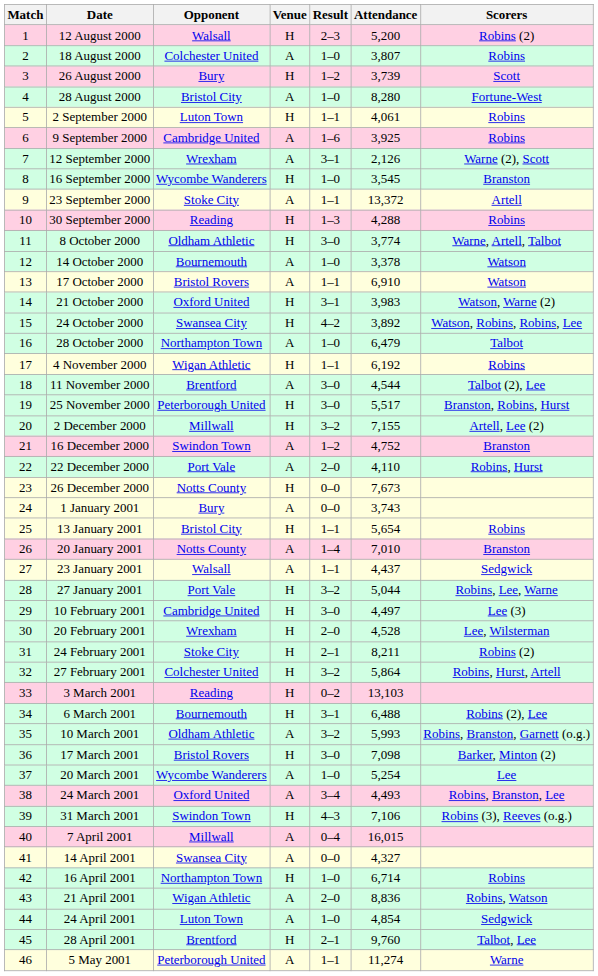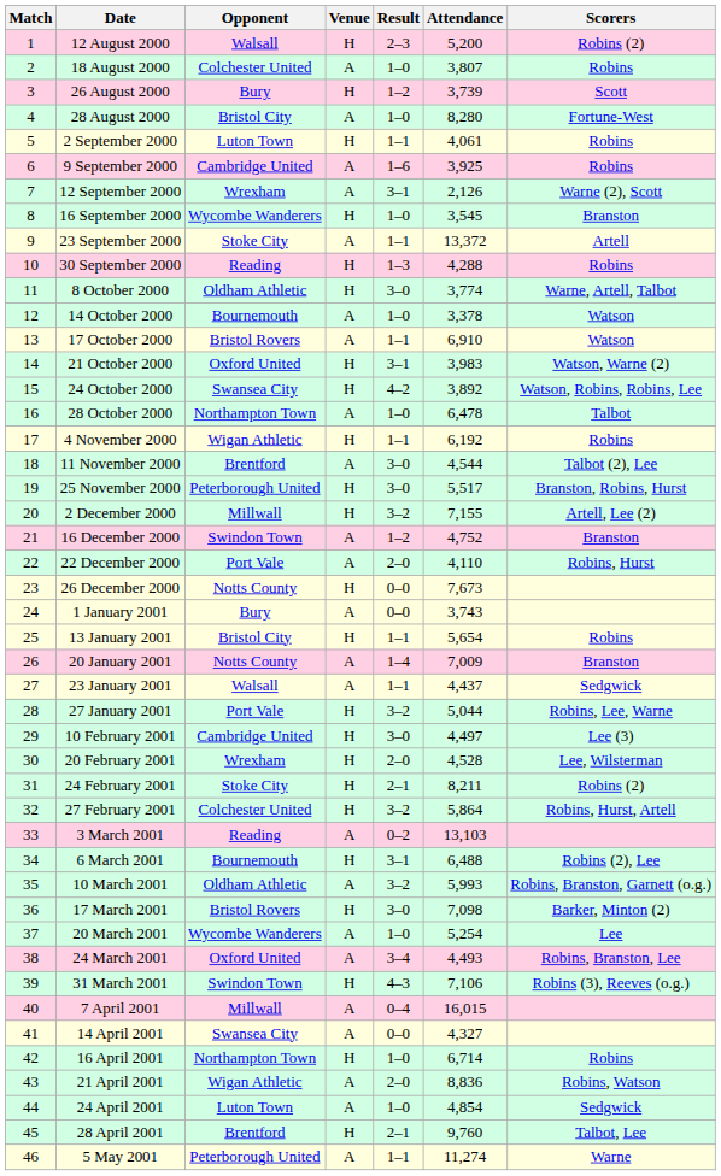28 October 2000 | Attendance: 6,479 -> 6,478
20 January 2001 | Attendance: 7,010 -> 7,009
3 March 2001 | Venue: H -> A
